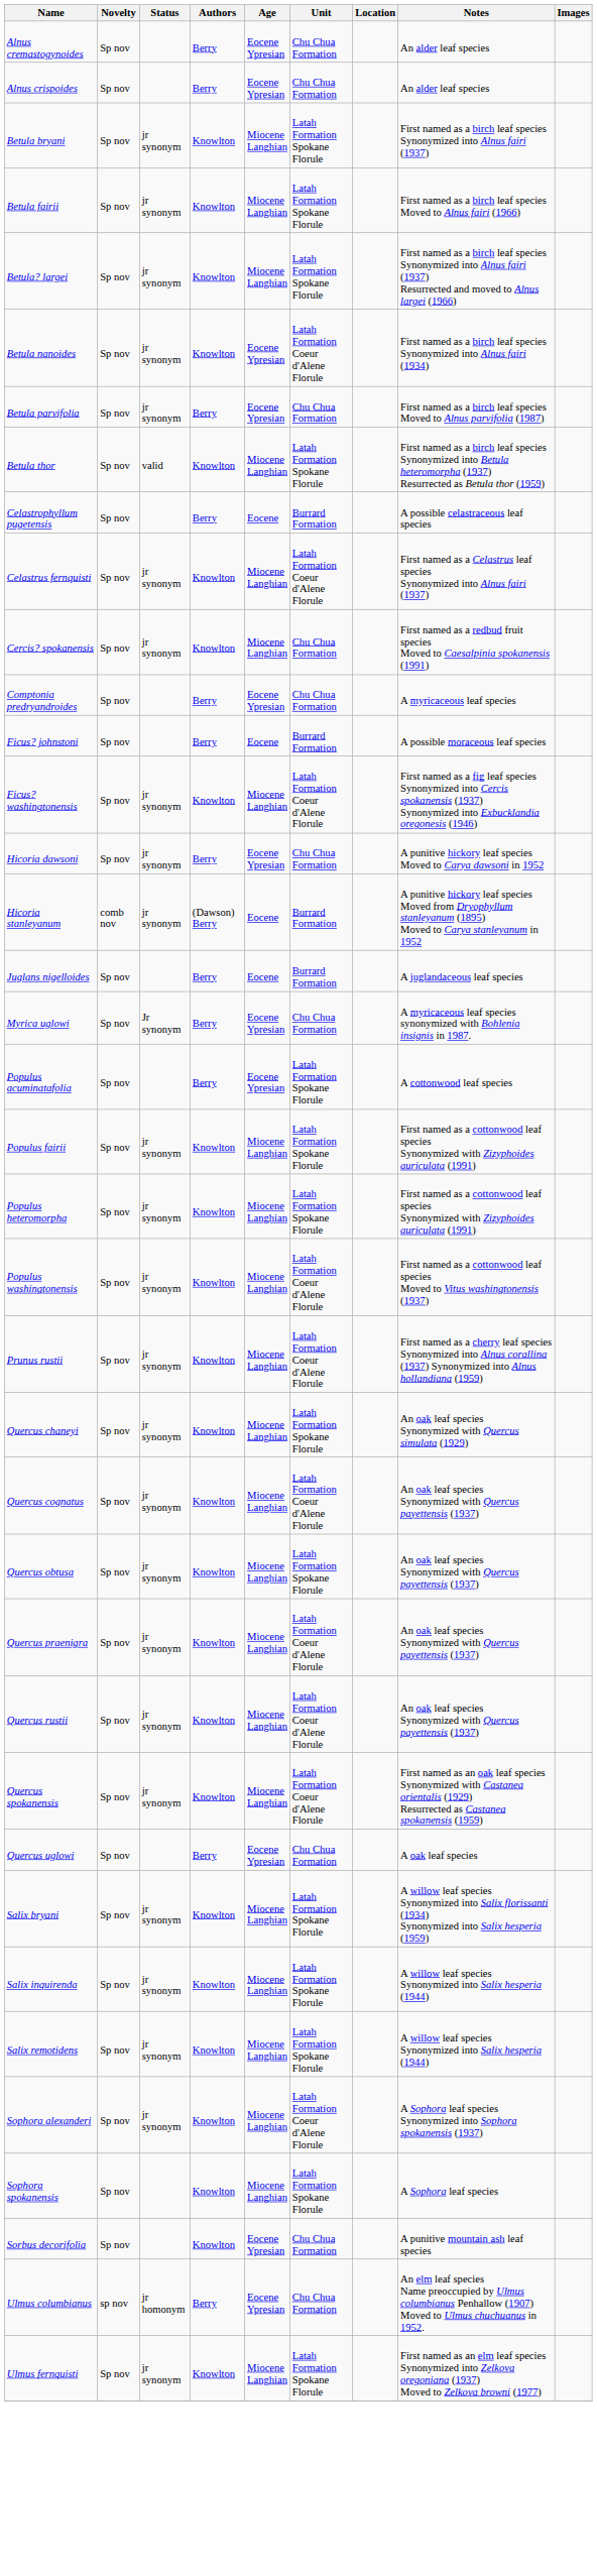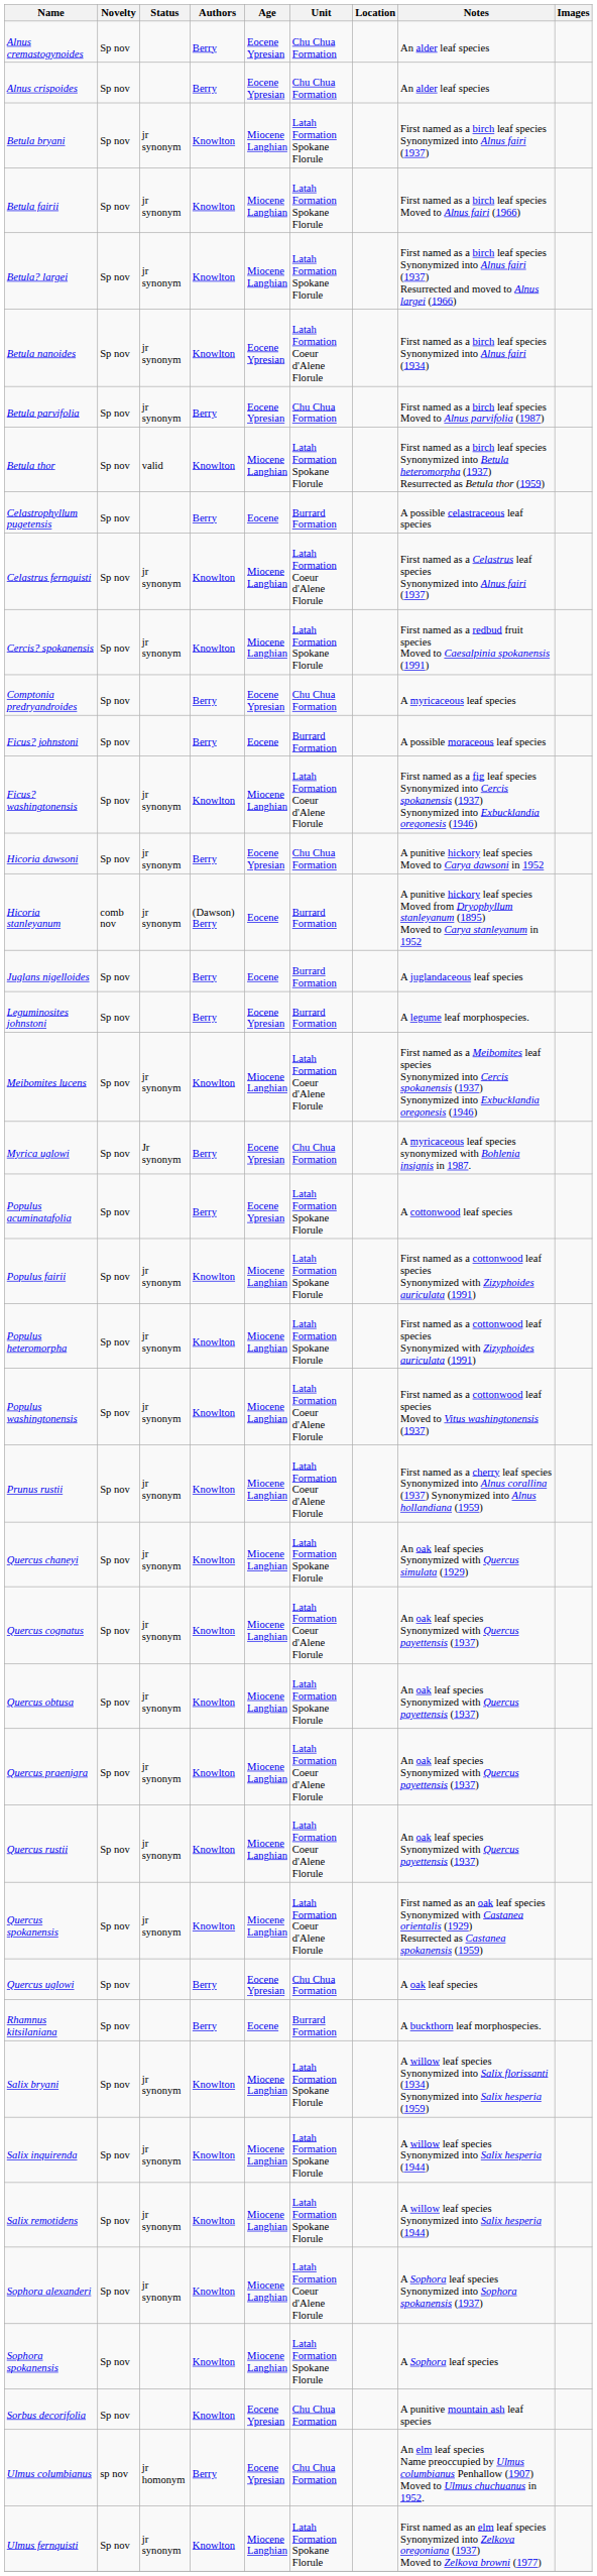Cercis? spokanensis | Unit: Chu Chua Formation -> Latah Formation Spokane Florule
+ row: Leguminosites johnstoni | Sp nov | Berry | Eocene Ypresian | Burrard Formation | A legume leaf morphospecies.
+ row: Meibomites lucens | Sp nov | jr synonym | Knowlton | Miocene Langhian | Latah Formation Coeur d'Alene Florule | First named as a Meibomites leaf species Synonymized into Cercis spokanensis (1937) Synonymized into Exbucklandia oregonesis (1946)
+ row: Rhamnus kitsilaniana | Sp nov | Berry | Eocene | Burrard Formation | A buckthorn leaf morphospecies.
